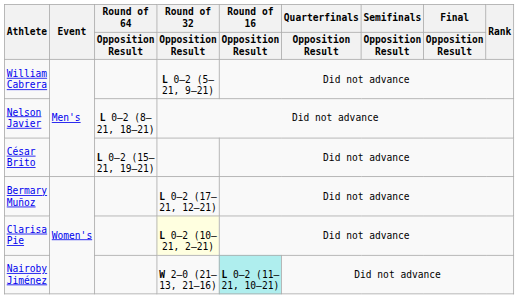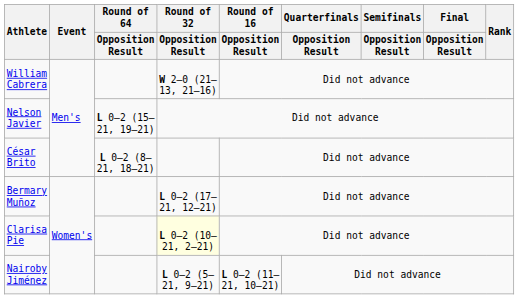William Cabrera | Round of 32 / Opposition Result: L 0–2 (5–21, 9–21) -> W 2–0 (21–13, 21–16)
Nelson Javier | Round of 64 / Opposition Result: L 0–2 (8–21, 18–21) -> L 0–2 (15–21, 19–21)
César Brito | Round of 64 / Opposition Result: L 0–2 (15–21, 19–21) -> L 0–2 (8–21, 18–21)
Nairoby Jiménez | Round of 32 / Opposition Result: W 2–0 (21–13, 21–16) -> L 0–2 (5–21, 9–21)
Nairoby Jiménez | Round of 16 / Opposition Result: paleturquoise background -> no background
